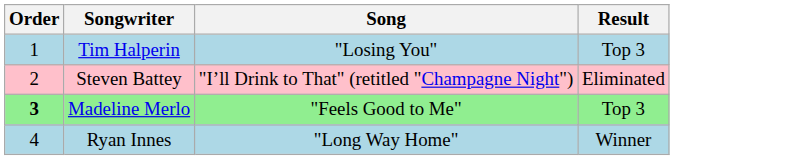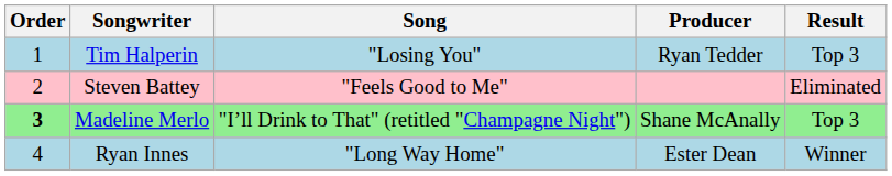+ column: Producer | Ryan Tedder | Shane McAnally | Ester Dean
Steven Battey | Song: "I’ll Drink to That" (retitled "Champagne Night") -> "Feels Good to Me"
Madeline Merlo | Song: "Feels Good to Me" -> "I’ll Drink to That" (retitled "Champagne Night")
